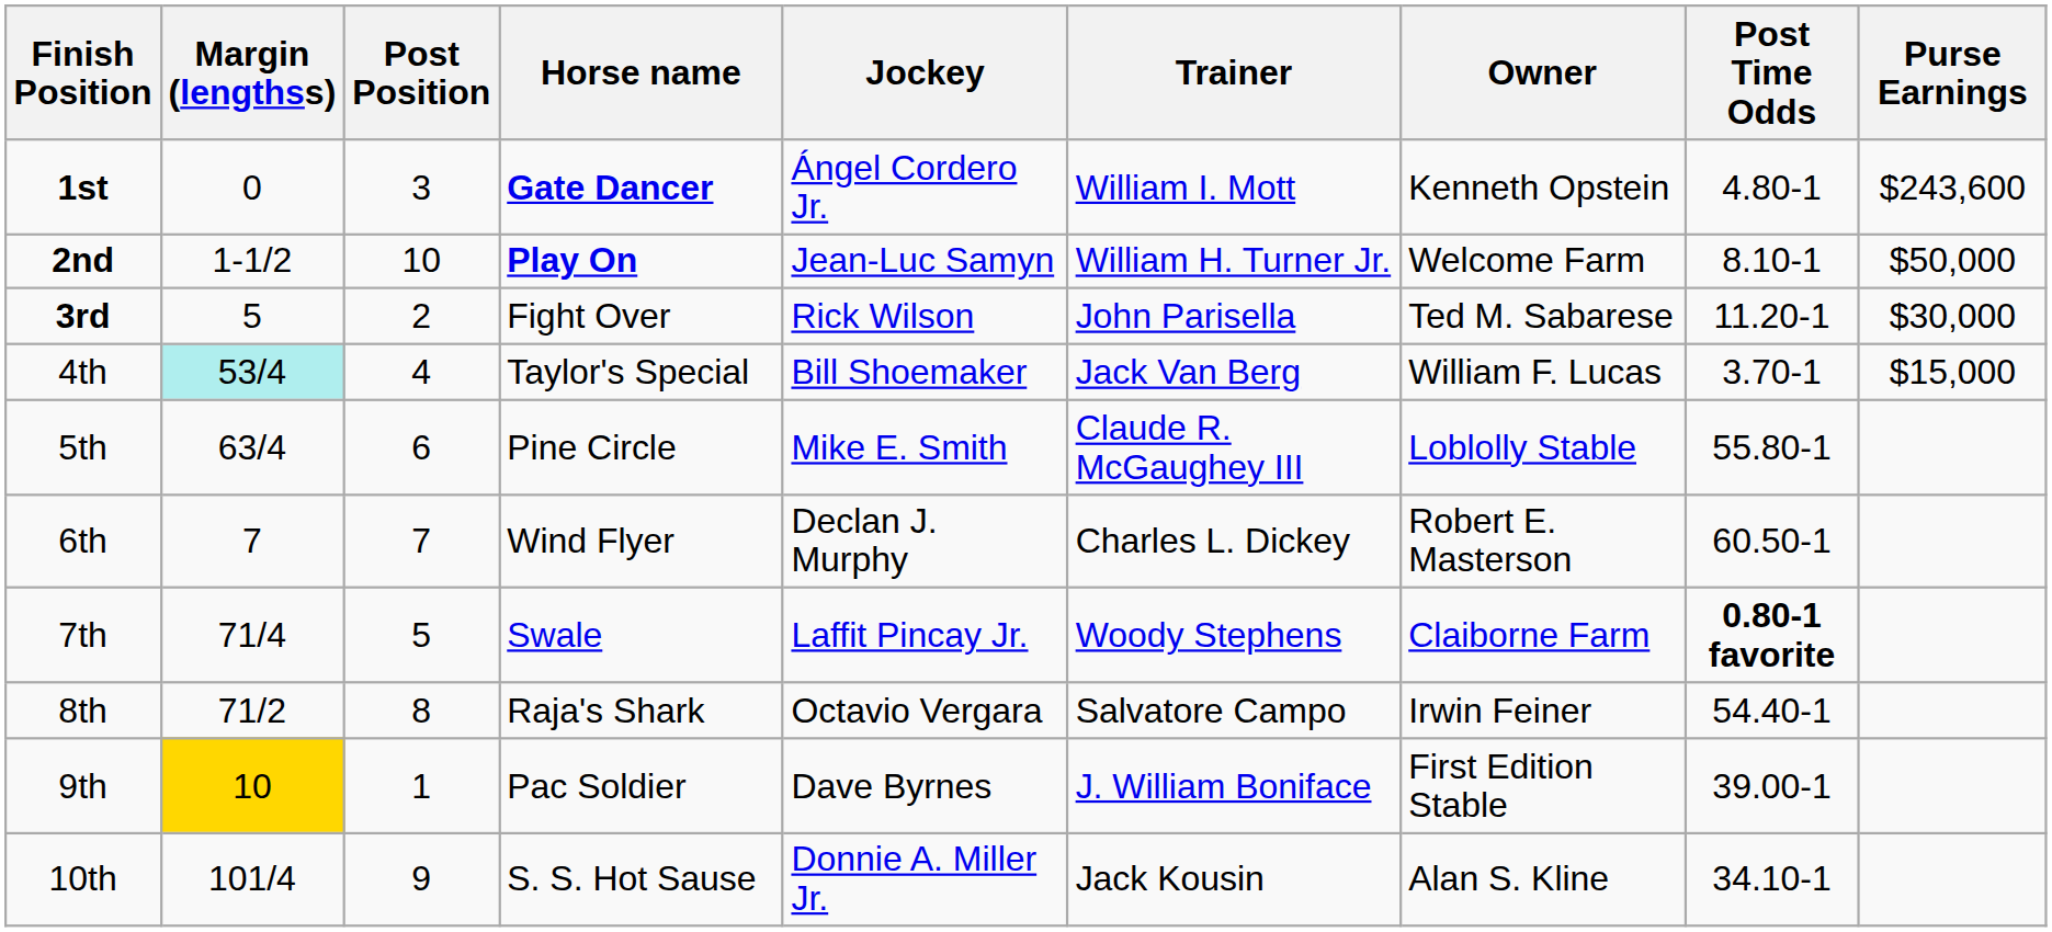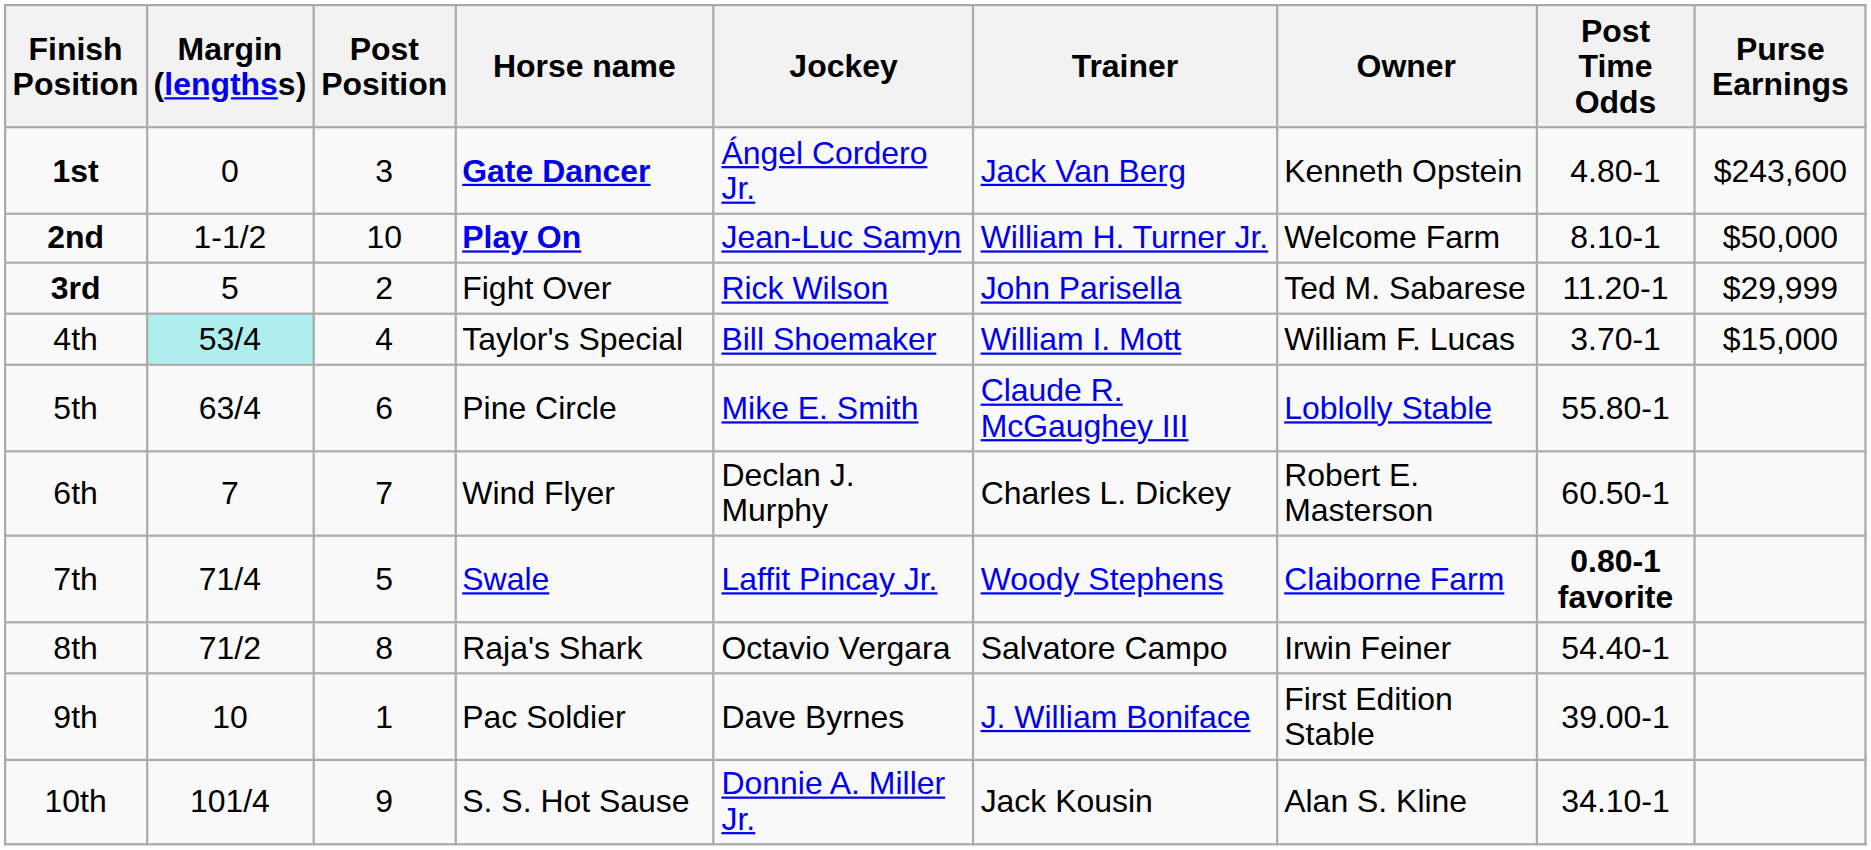1st | Trainer: William I. Mott -> Jack Van Berg
3rd | Purse Earnings: $30,000 -> $29,999
4th | Trainer: Jack Van Berg -> William I. Mott
9th | Margin (lengthss): gold background -> no background
